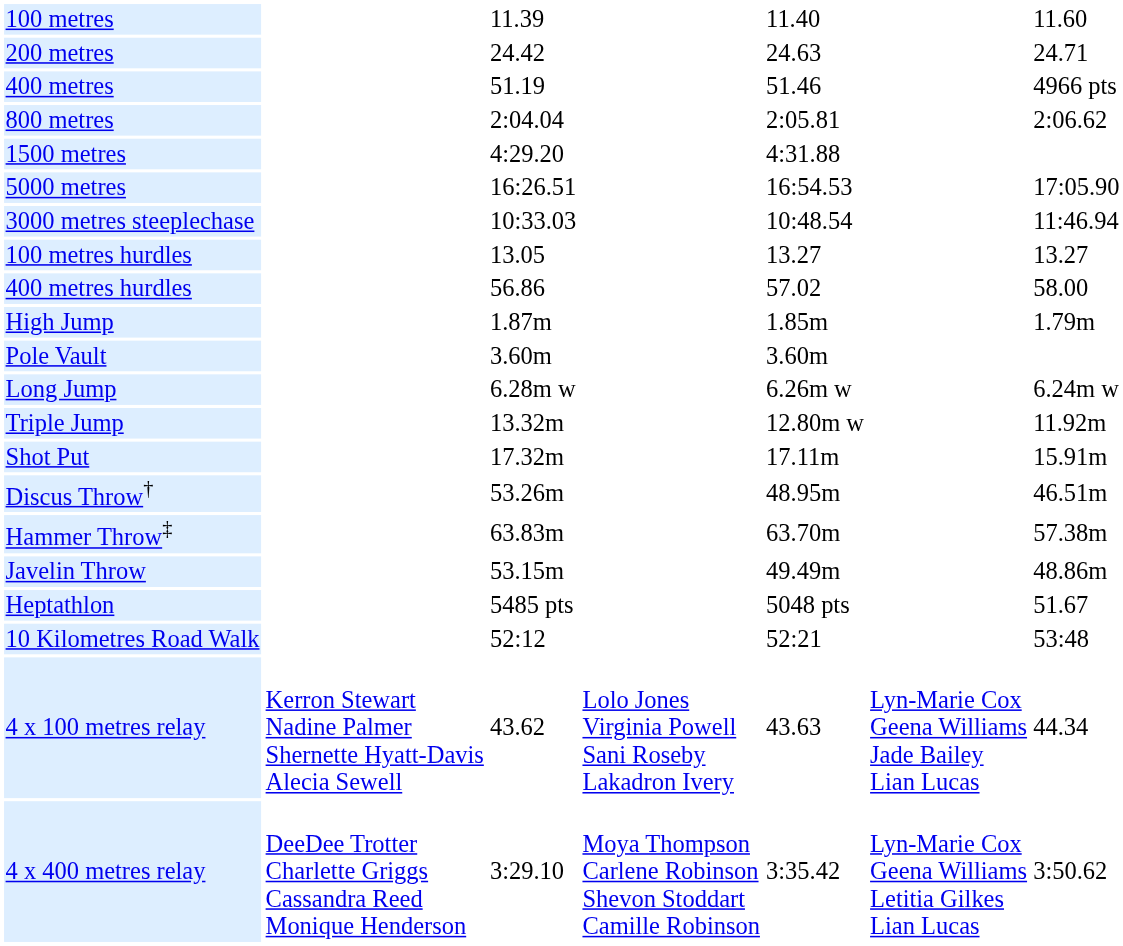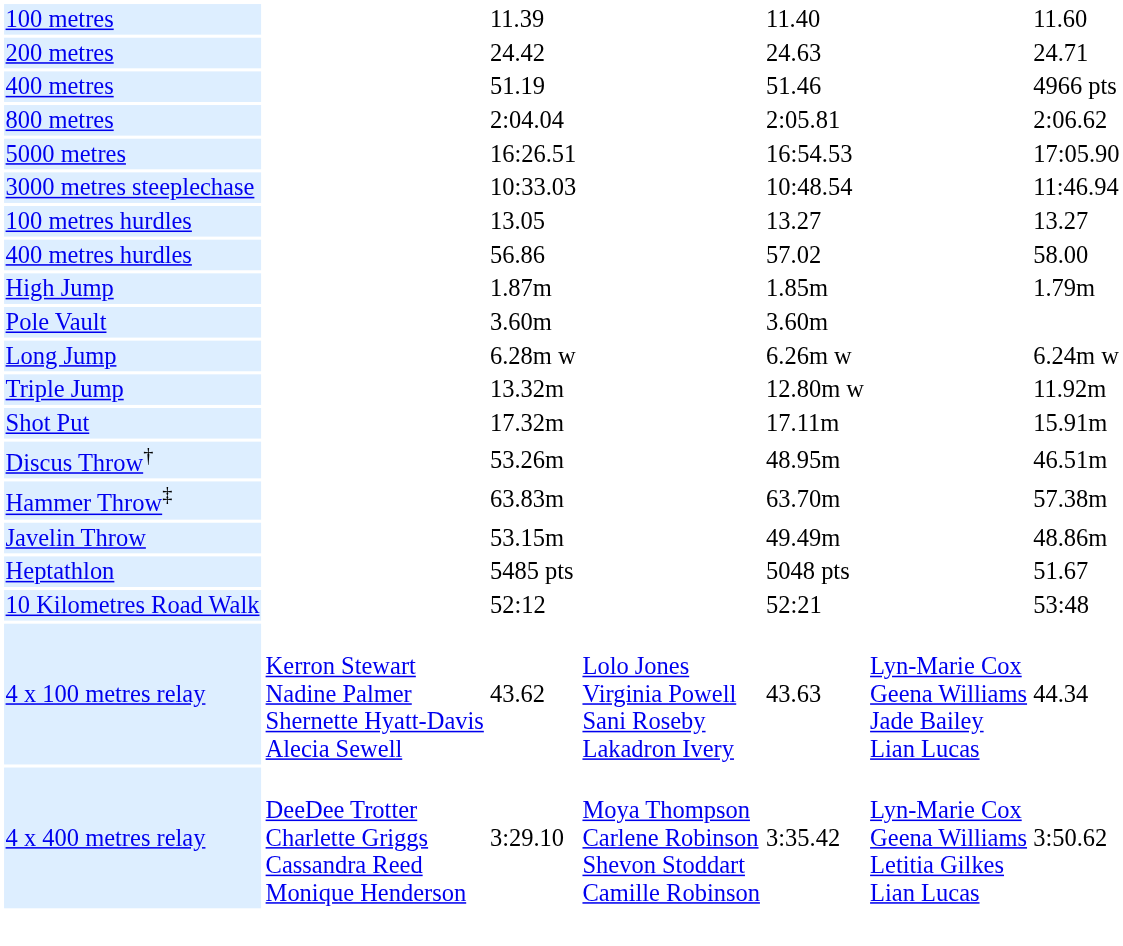- row: 1500 metres | 4:29.20 | 4:31.88
